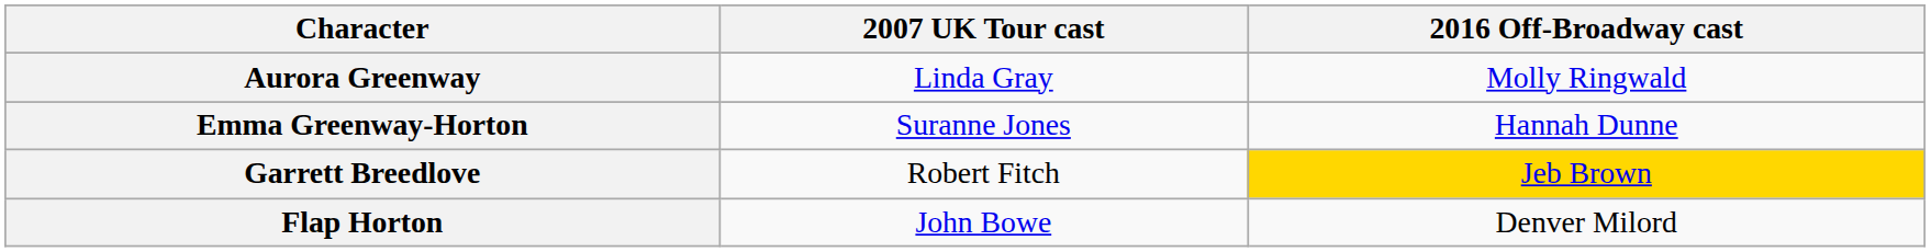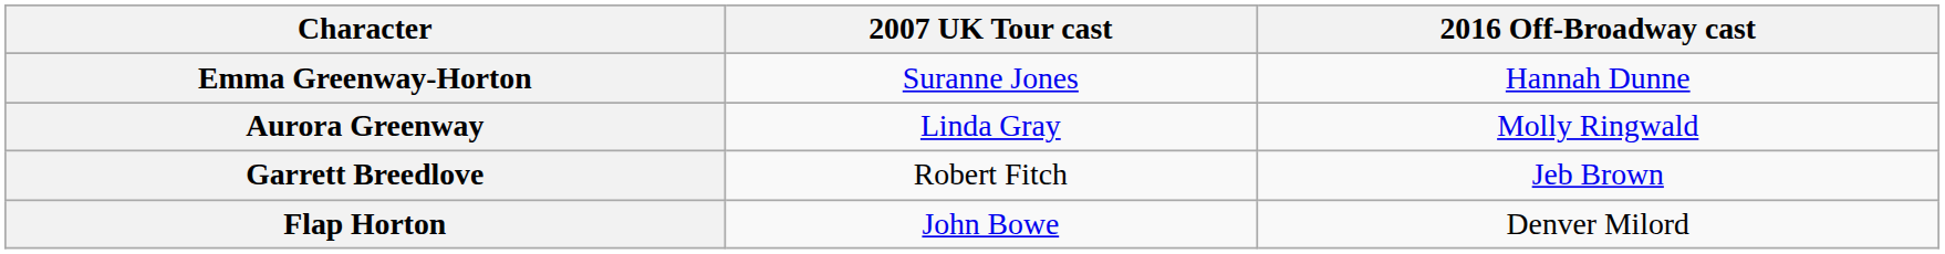rows swapped: Aurora Greenway <-> Emma Greenway-Horton
Garrett Breedlove | 2016 Off-Broadway cast: gold background -> no background
